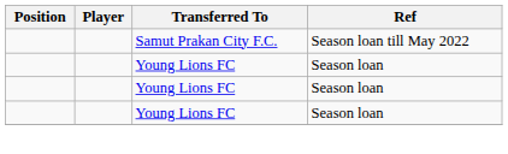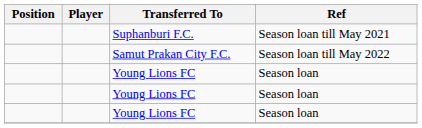+ row: Suphanburi F.C. | Season loan till May 2021
